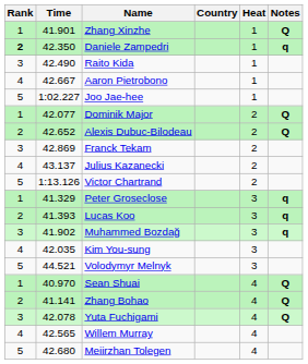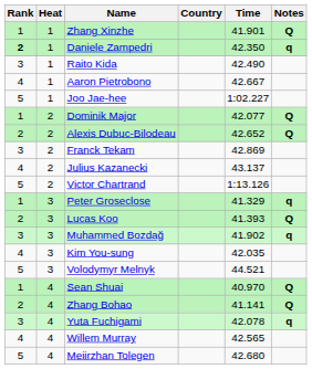columns swapped: Heat <-> Time
Lucas Koo | Notes: q -> Q
Yuta Fuchigami | Notes: Q -> q
